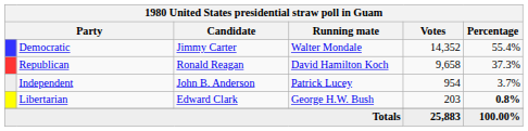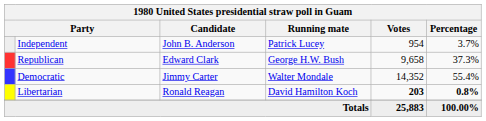rows swapped: Democratic <-> Independent
Republican | Candidate: Ronald Reagan -> Edward Clark
Republican | Running mate: David Hamilton Koch -> George H.W. Bush
Libertarian | Candidate: Edward Clark -> Ronald Reagan
Libertarian | Running mate: George H.W. Bush -> David Hamilton Koch
Libertarian | Votes: normal -> bold
